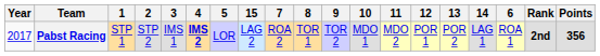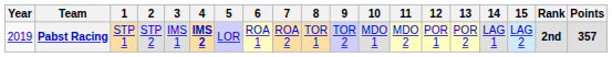columns swapped: 6 <-> 15
Pabst Racing | Year: 2017 -> 2019
Pabst Racing | Points: 356 -> 357
